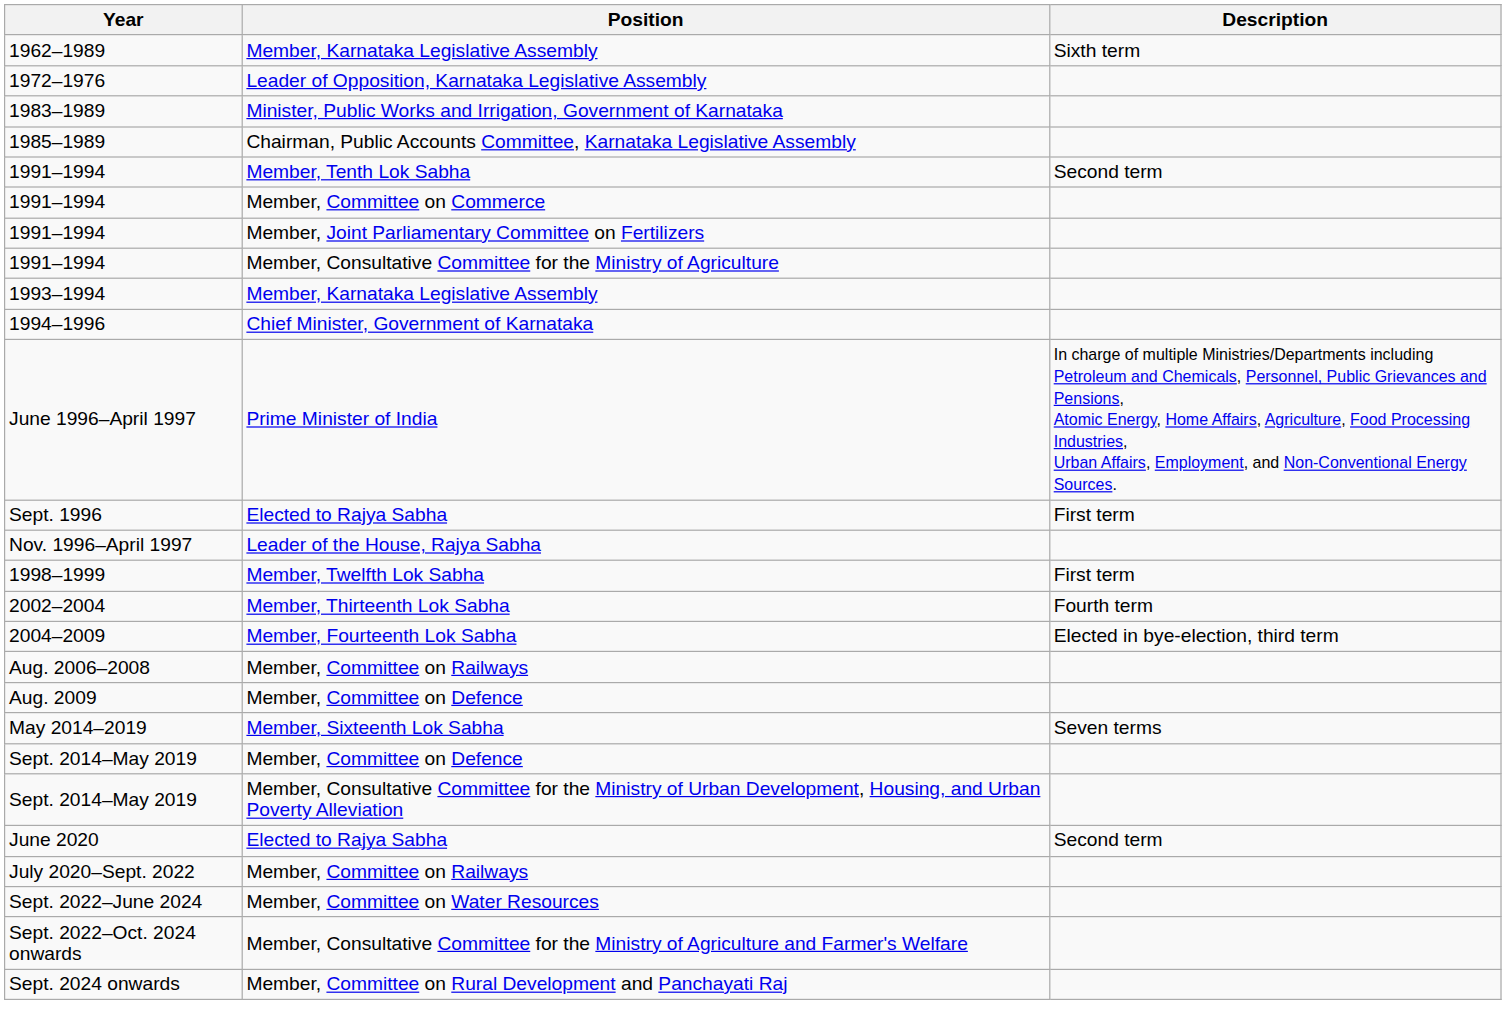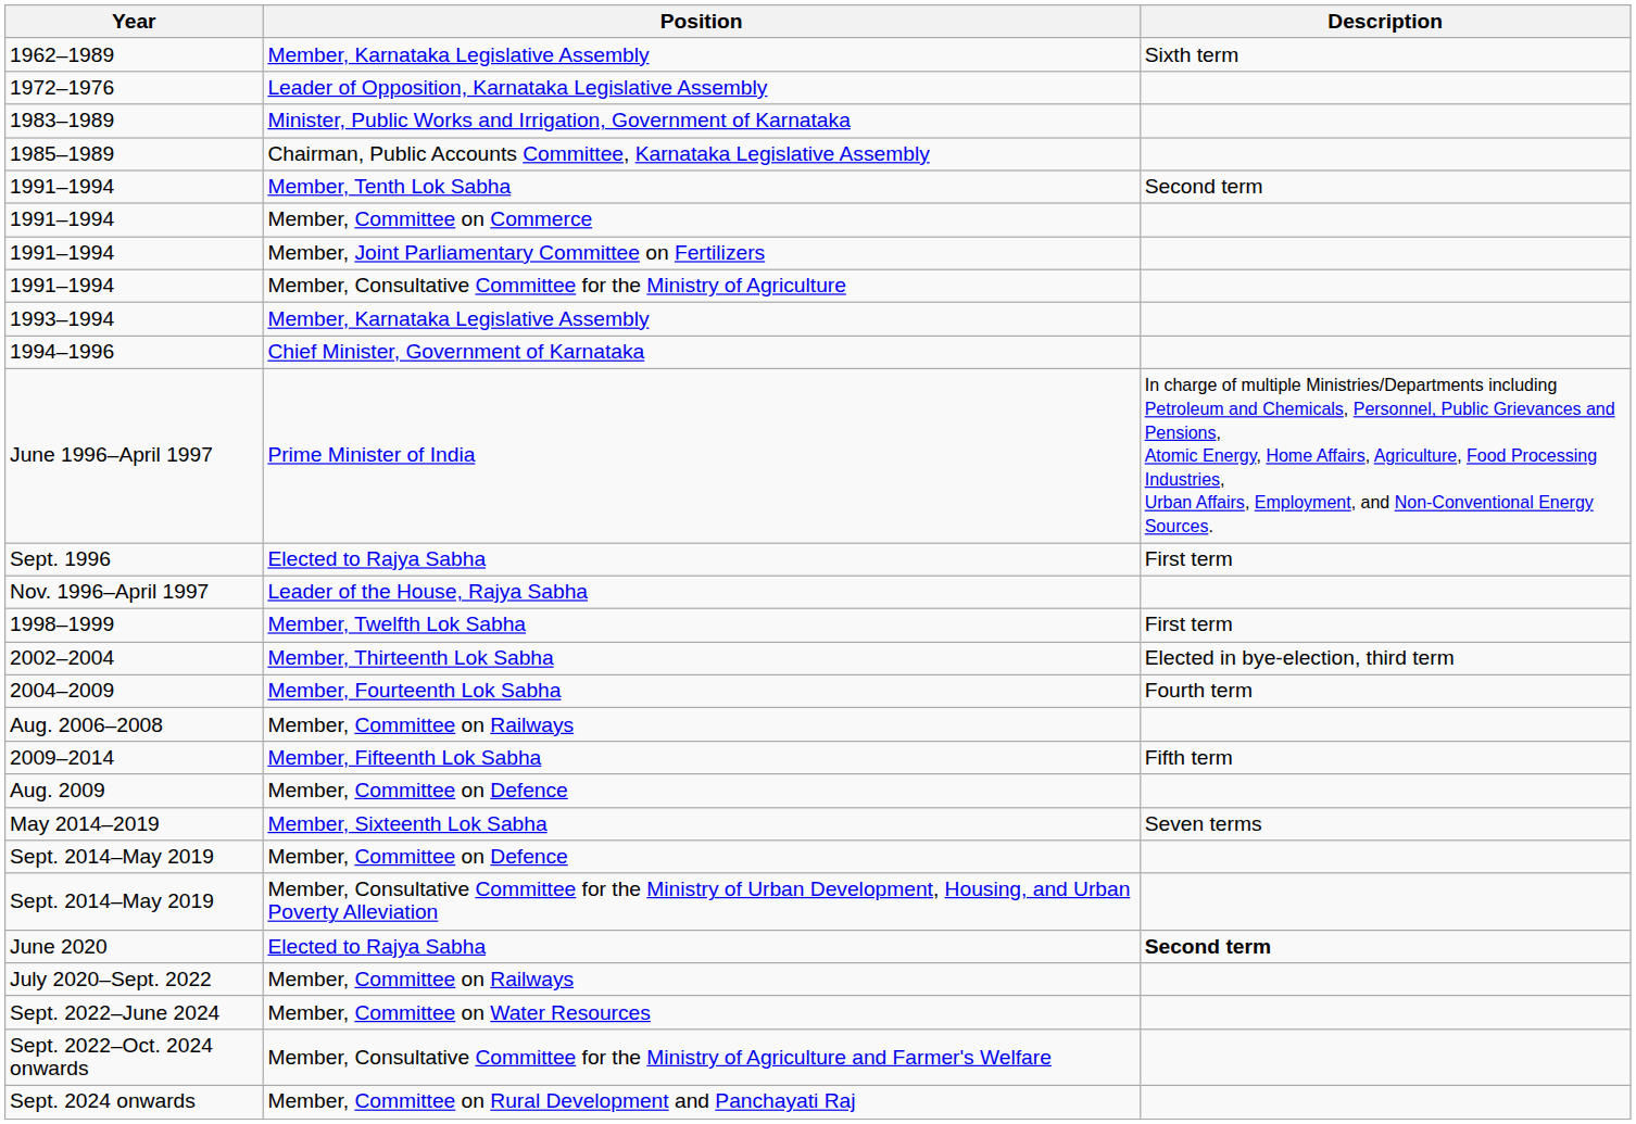2002–2004 | Description: Fourth term -> Elected in bye-election, third term
2004–2009 | Description: Elected in bye-election, third term -> Fourth term
+ row: 2009–2014 | Member, Fifteenth Lok Sabha | Fifth term
June 2020 | Description: normal -> bold
